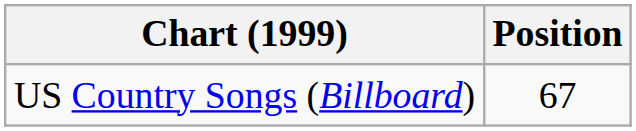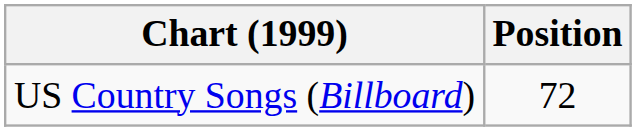US Country Songs (Billboard) | Position: 67 -> 72
